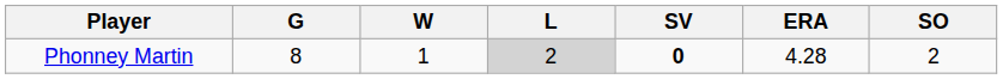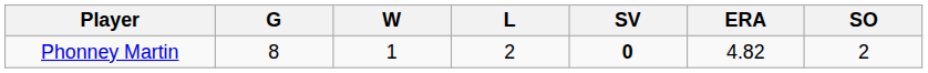Phonney Martin | L: lightgrey background -> no background
Phonney Martin | ERA: 4.28 -> 4.82
